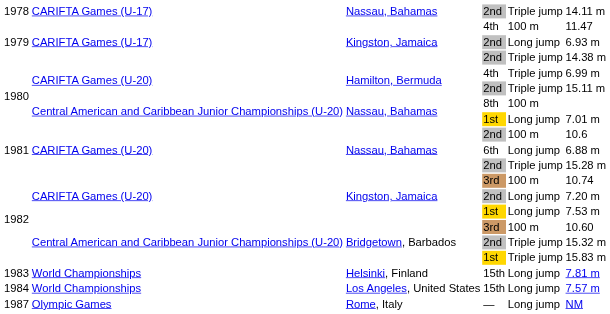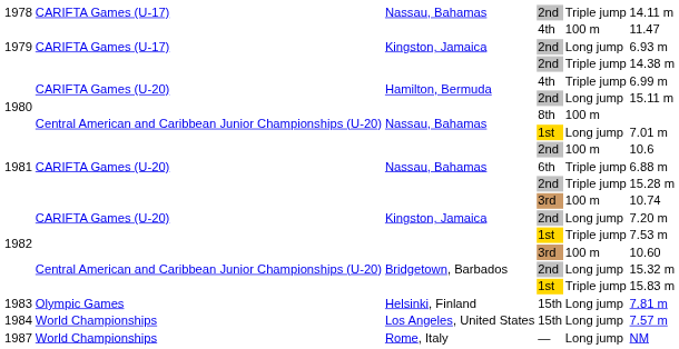Hamilton, Bermuda / 2nd | column 5: Triple jump -> Long jump
6th | column 5: Long jump -> Triple jump
Kingston, Jamaica / 1st | column 5: Long jump -> Triple jump
Bridgetown, Barbados / 2nd | column 5: Triple jump -> Long jump
Helsinki, Finland / 15th | column 2: World Championships -> Olympic Games
— | column 2: Olympic Games -> World Championships
